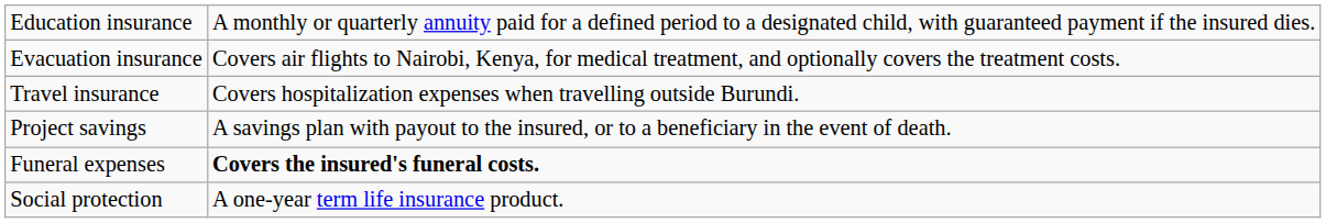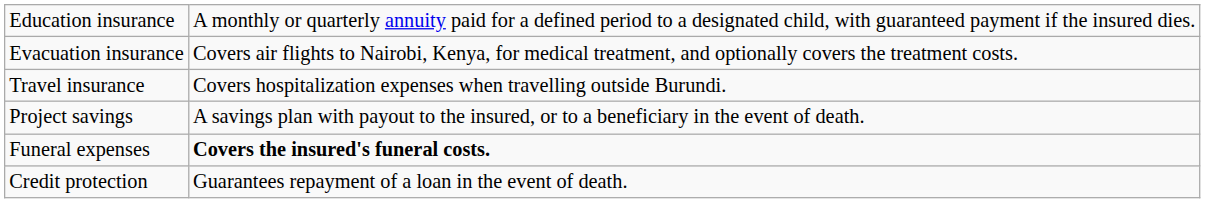+ row: Credit protection | Guarantees repayment of a loan in the event of death.
- row: Social protection | A one-year term life insurance product.
